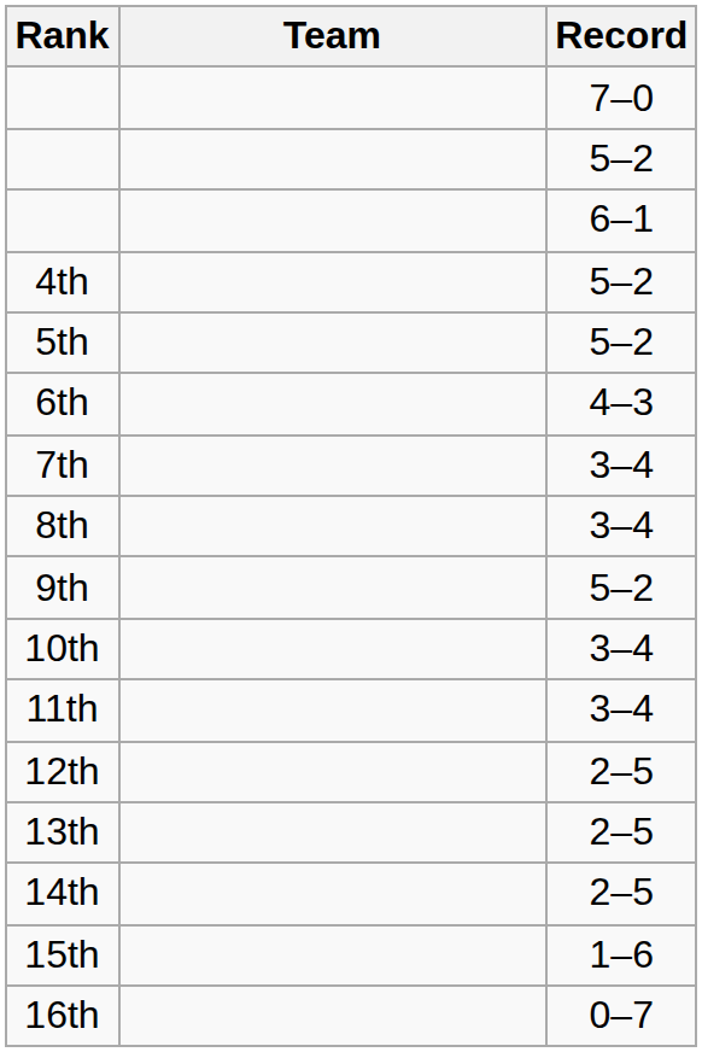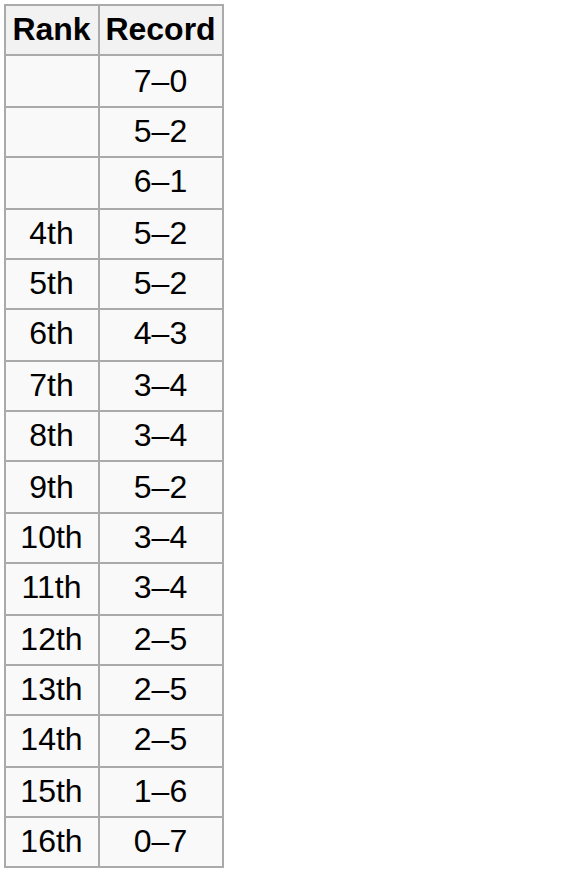- column: Team
